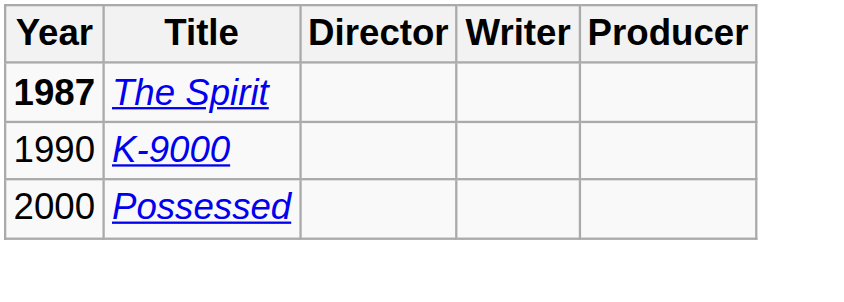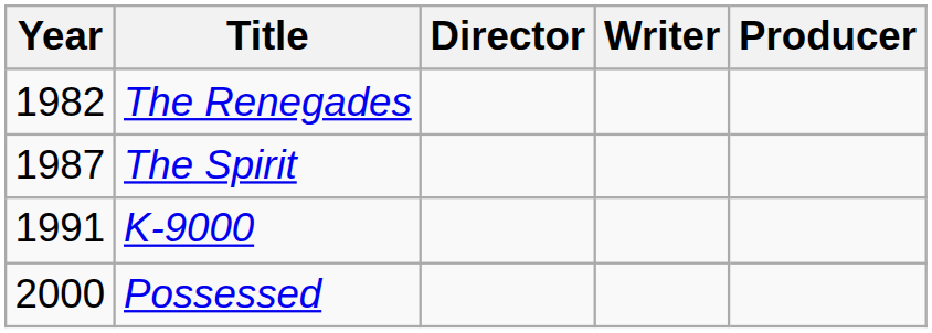+ row: 1982 | The Renegades
The Spirit | Year: bold -> normal
K-9000 | Year: 1990 -> 1991
